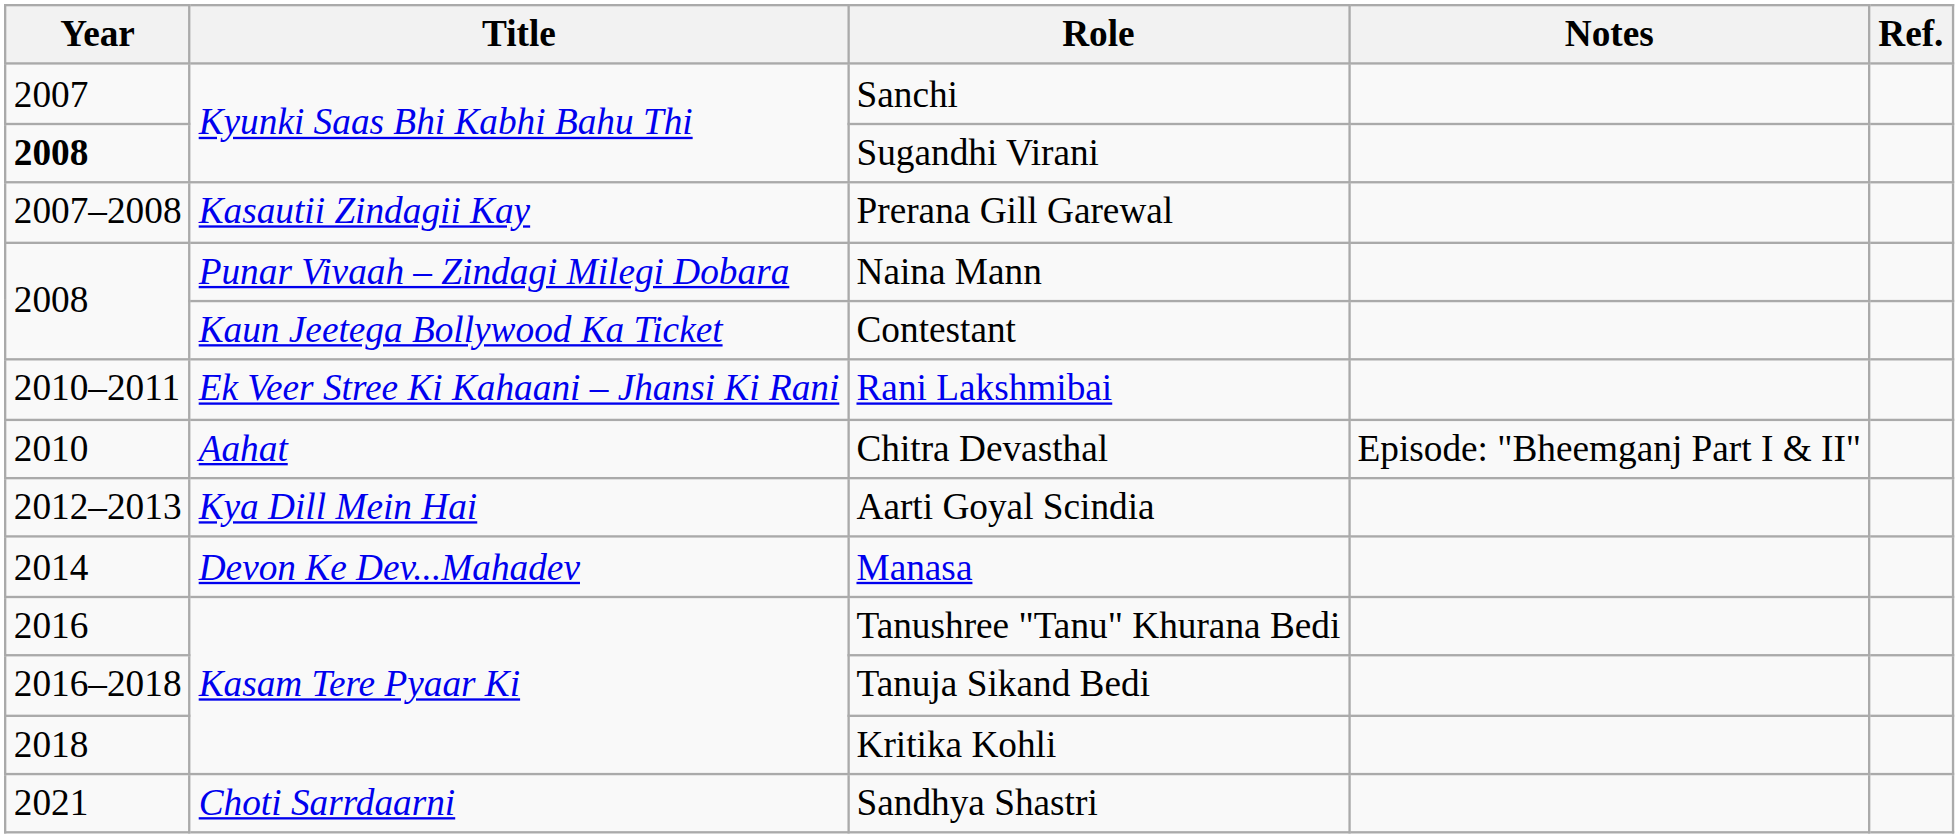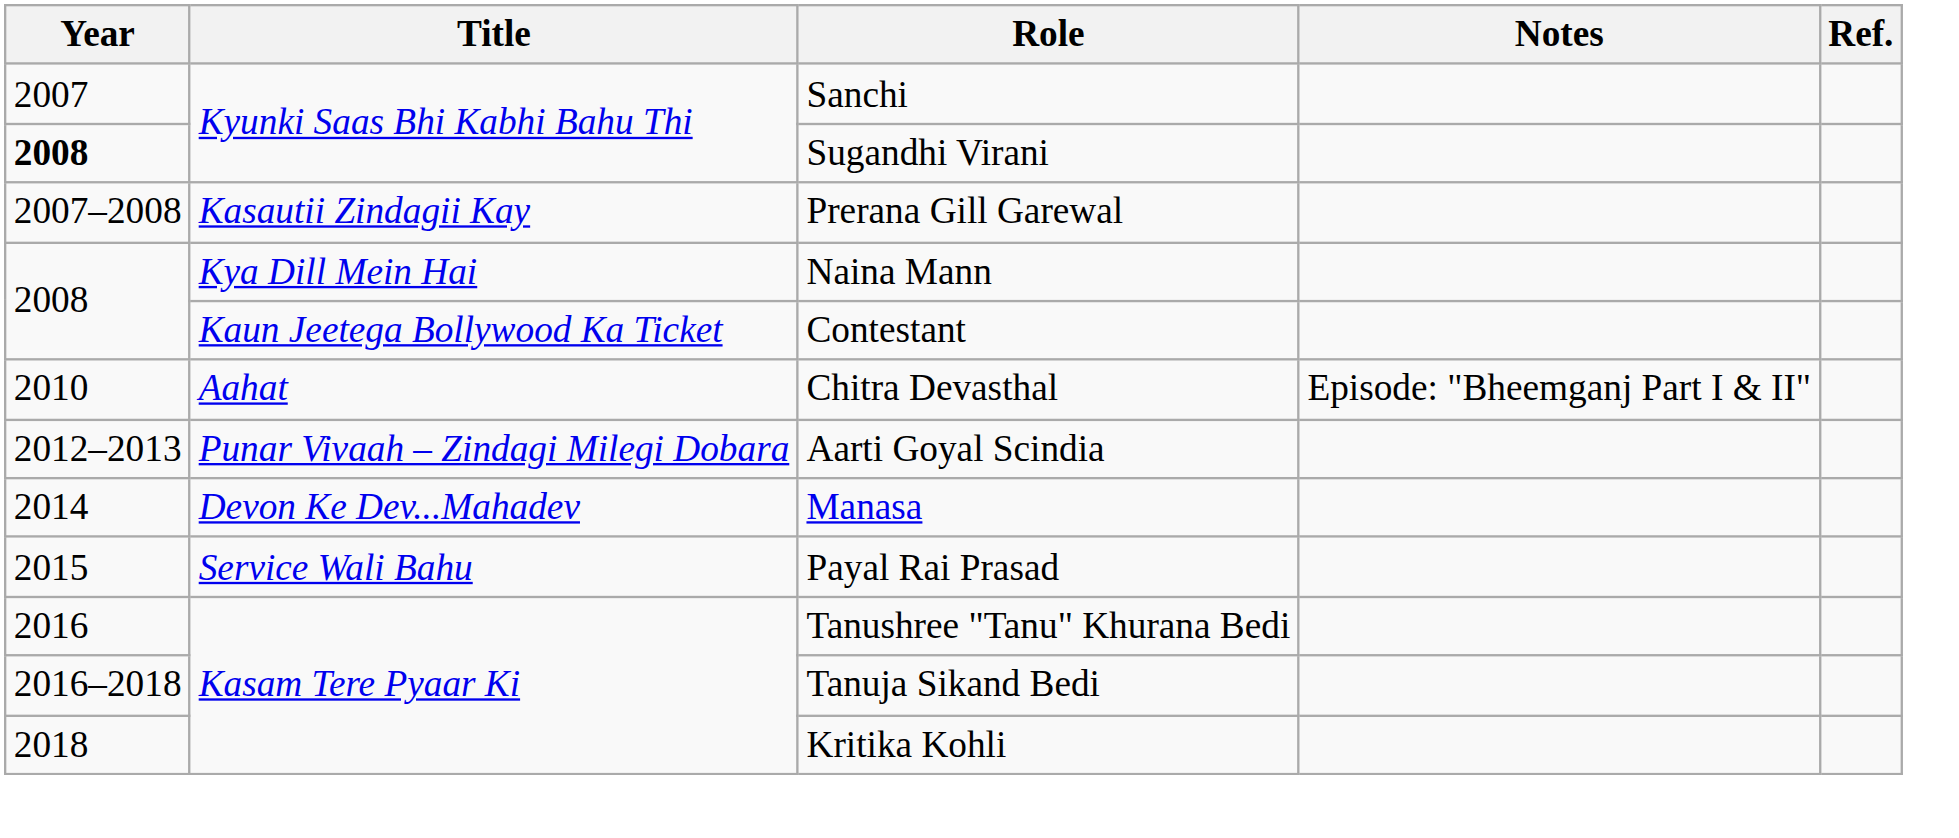Naina Mann | Title: Punar Vivaah – Zindagi Milegi Dobara -> Kya Dill Mein Hai
- row: 2010–2011 | Ek Veer Stree Ki Kahaani – Jhansi Ki Rani | Rani Lakshmibai
Aarti Goyal Scindia | Title: Kya Dill Mein Hai -> Punar Vivaah – Zindagi Milegi Dobara
+ row: 2015 | Service Wali Bahu | Payal Rai Prasad
- row: 2021 | Choti Sarrdaarni | Sandhya Shastri
